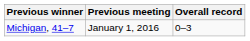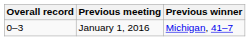columns swapped: Overall record <-> Previous winner
